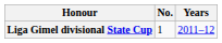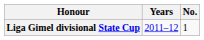columns swapped: No. <-> Years
